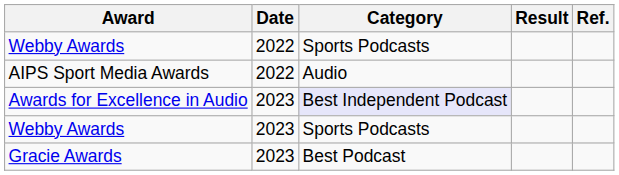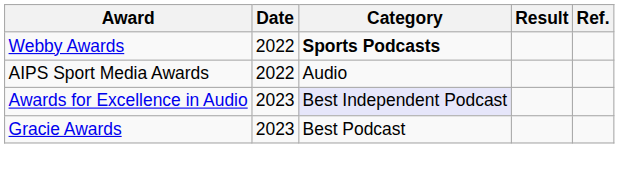Webby Awards / 2022 | Category: normal -> bold
- row: Webby Awards | 2023 | Sports Podcasts
